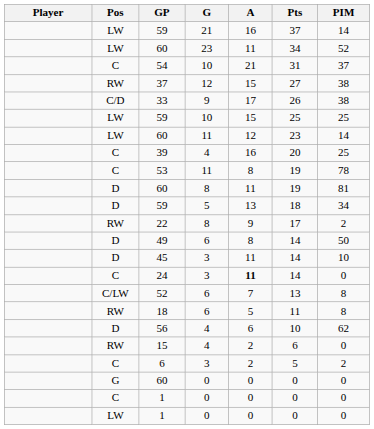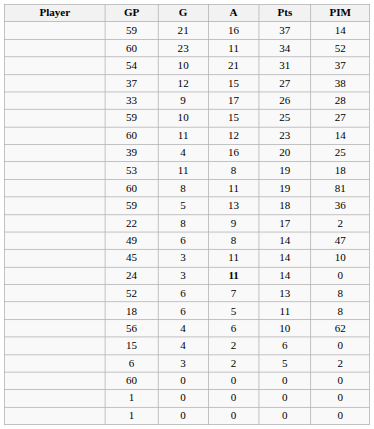- column: Pos | LW | LW | C | RW | C/D | LW | LW | C | C | D | D | RW | D | D | C | C/LW | RW | D | RW | C | G | C | LW
33 | PIM: 38 -> 28
59 / 10 | PIM: 25 -> 27
53 | PIM: 78 -> 18
59 / 5 | PIM: 34 -> 36
49 | PIM: 50 -> 47
